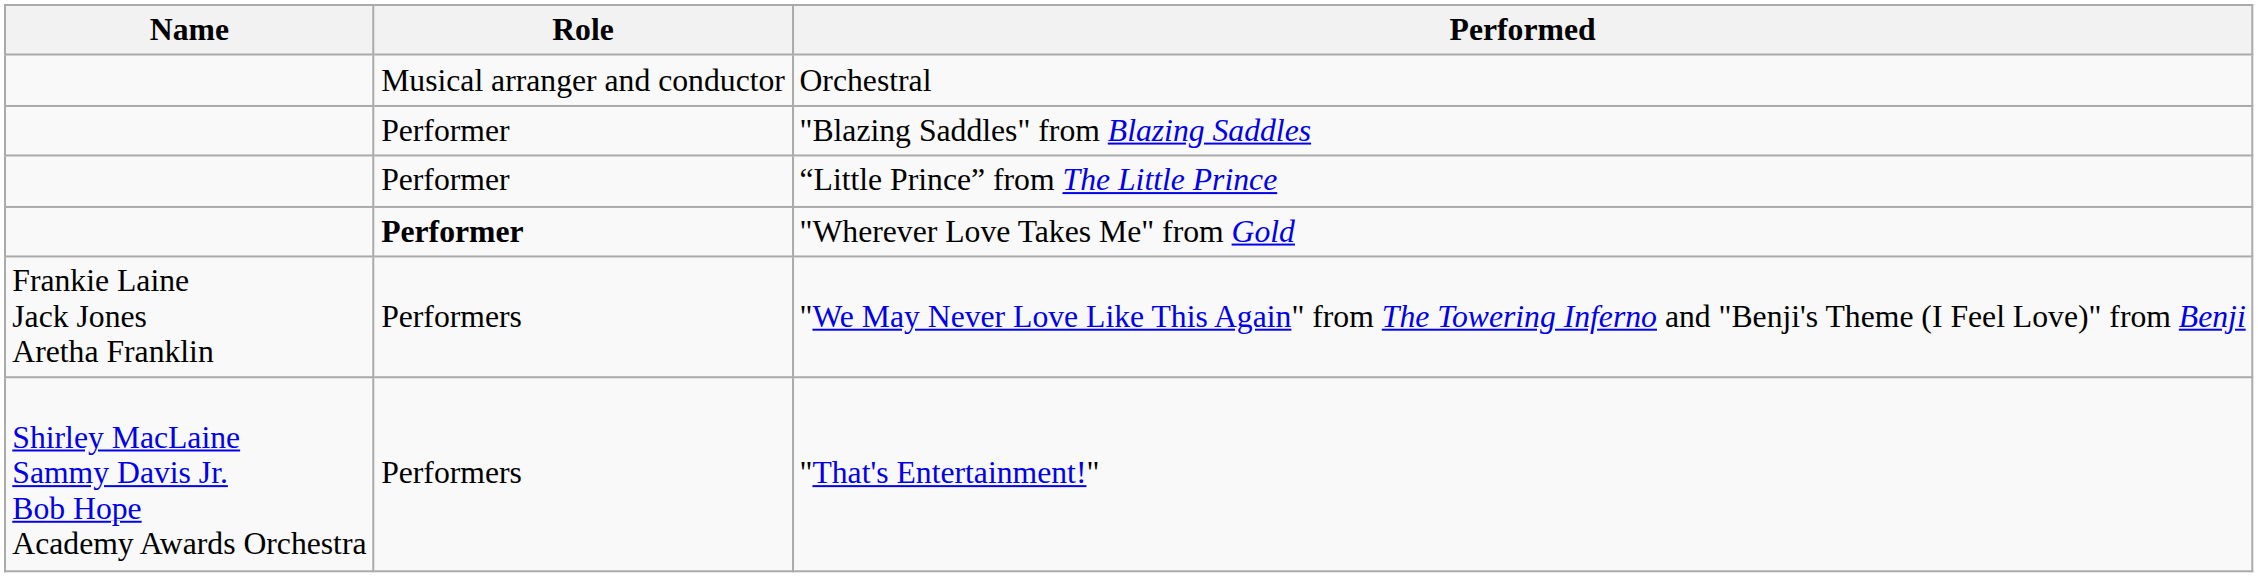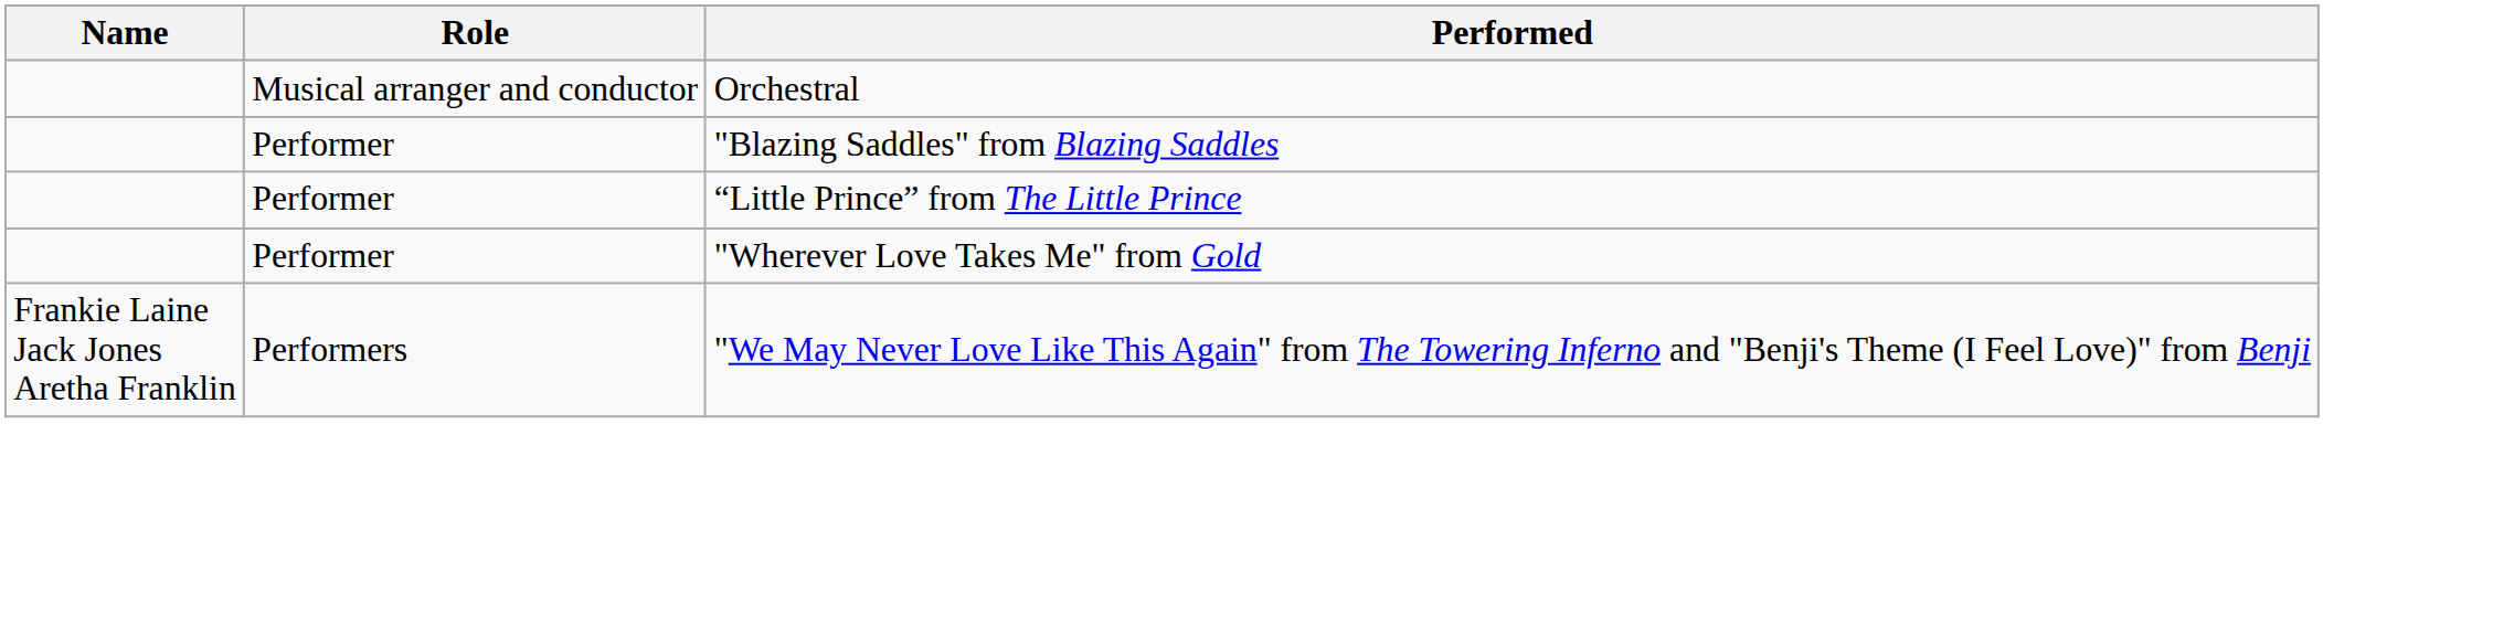"Wherever Love Takes Me" from Gold | Role: bold -> normal
- row: Shirley MacLaine Sammy Davis Jr. Bob Hope Academy Awards Orchestra | Performers | "That's Entertainment!"
